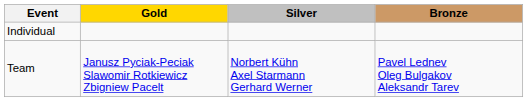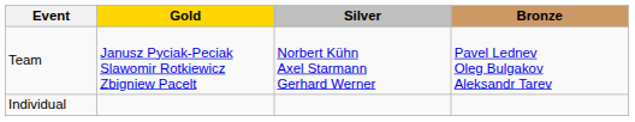rows swapped: Individual <-> Team
